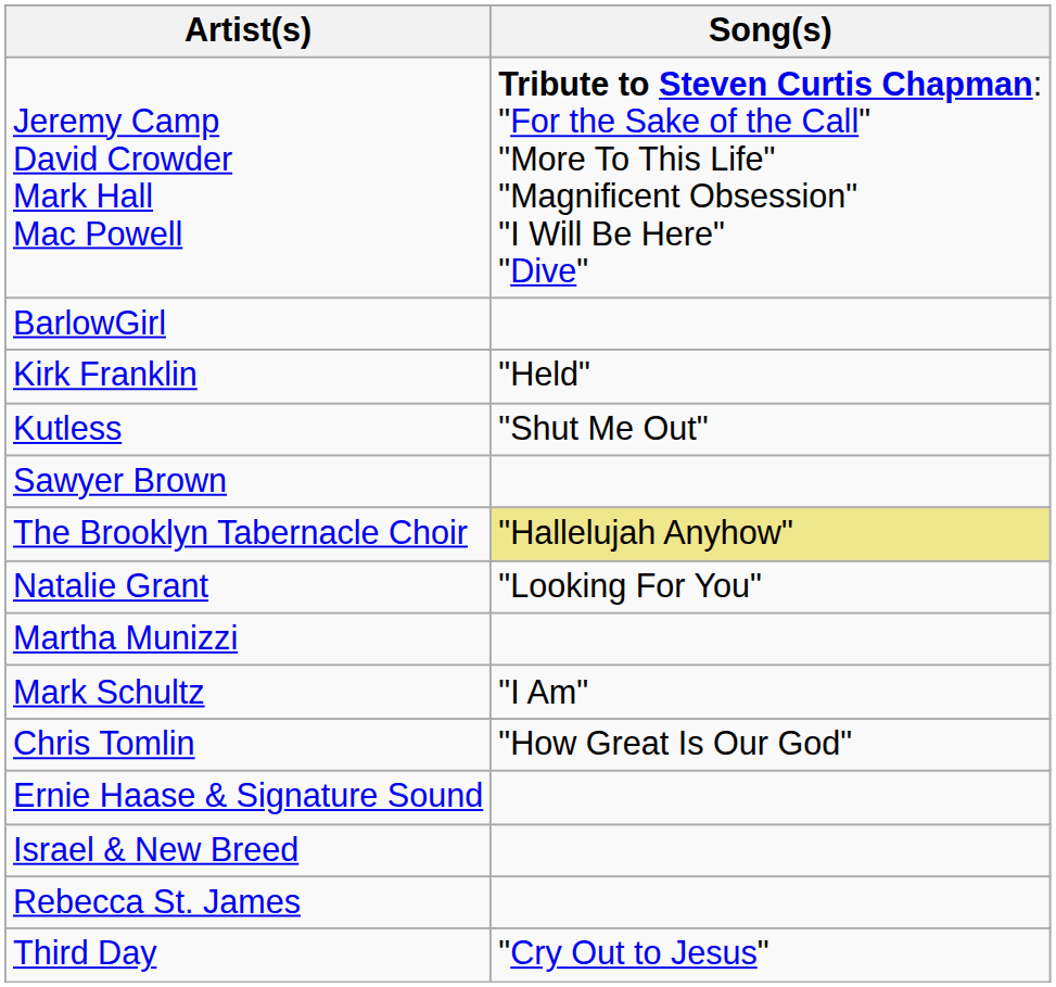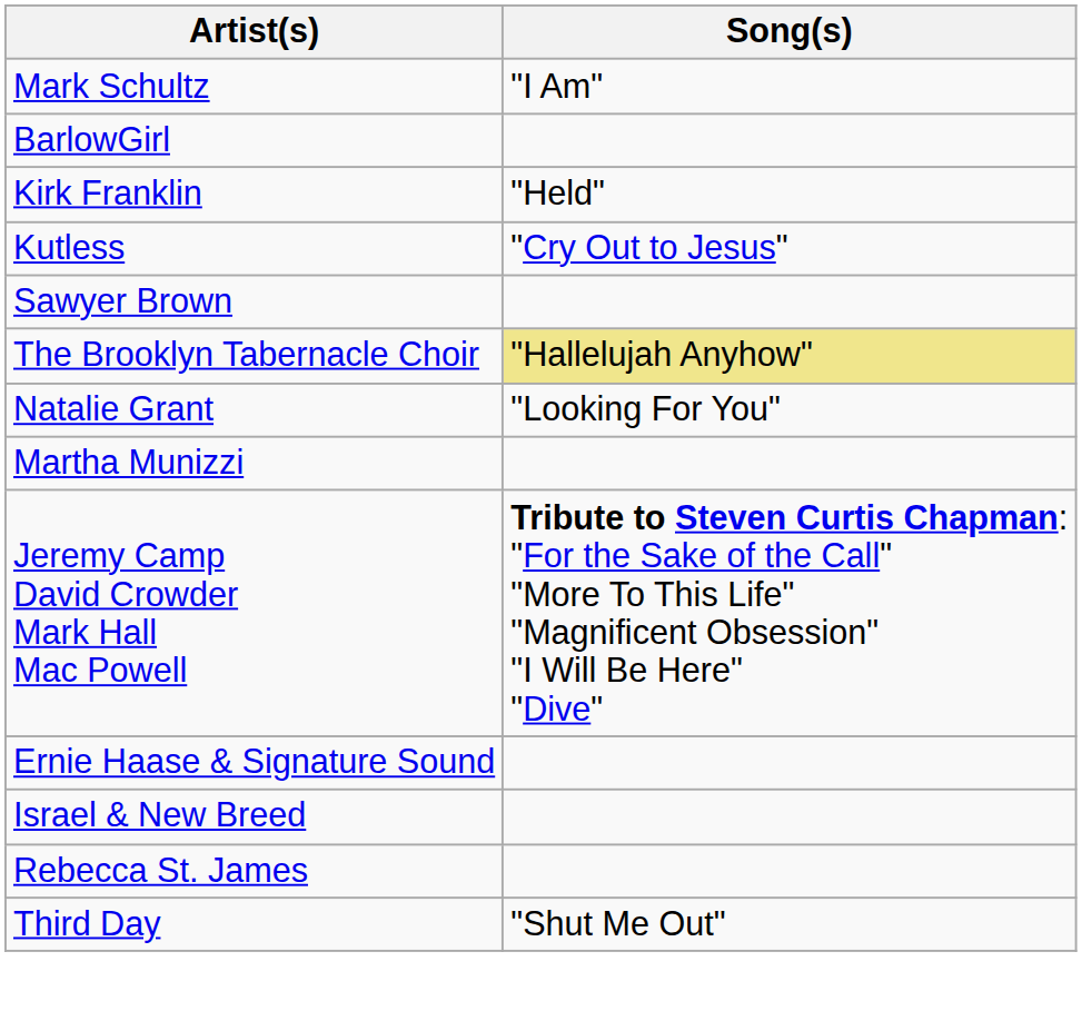rows swapped: Jeremy Camp David Crowder Mark Hall Mac Powell <-> Mark Schultz
Kutless | Song(s): "Shut Me Out" -> "Cry Out to Jesus"
- row: Chris Tomlin | "How Great Is Our God"
Third Day | Song(s): "Cry Out to Jesus" -> "Shut Me Out"
